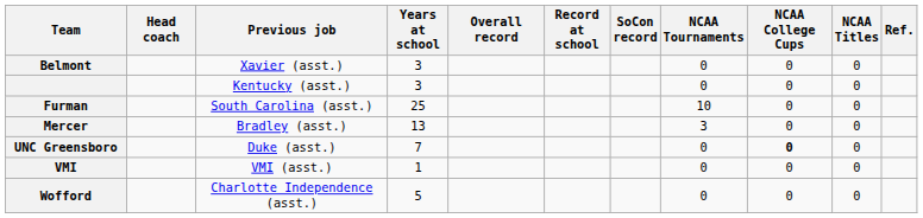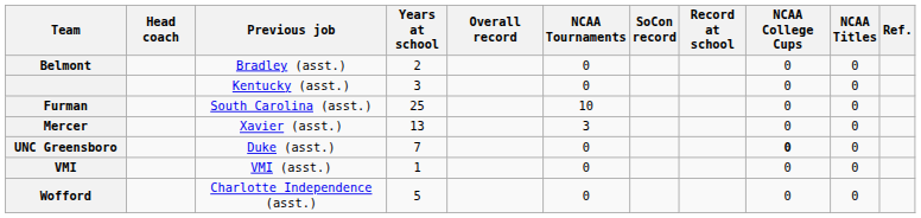columns swapped: Record at school <-> NCAA Tournaments
Belmont | Previous job: Xavier (asst.) -> Bradley (asst.)
Belmont | Years at school: 3 -> 2
Mercer | Previous job: Bradley (asst.) -> Xavier (asst.)
